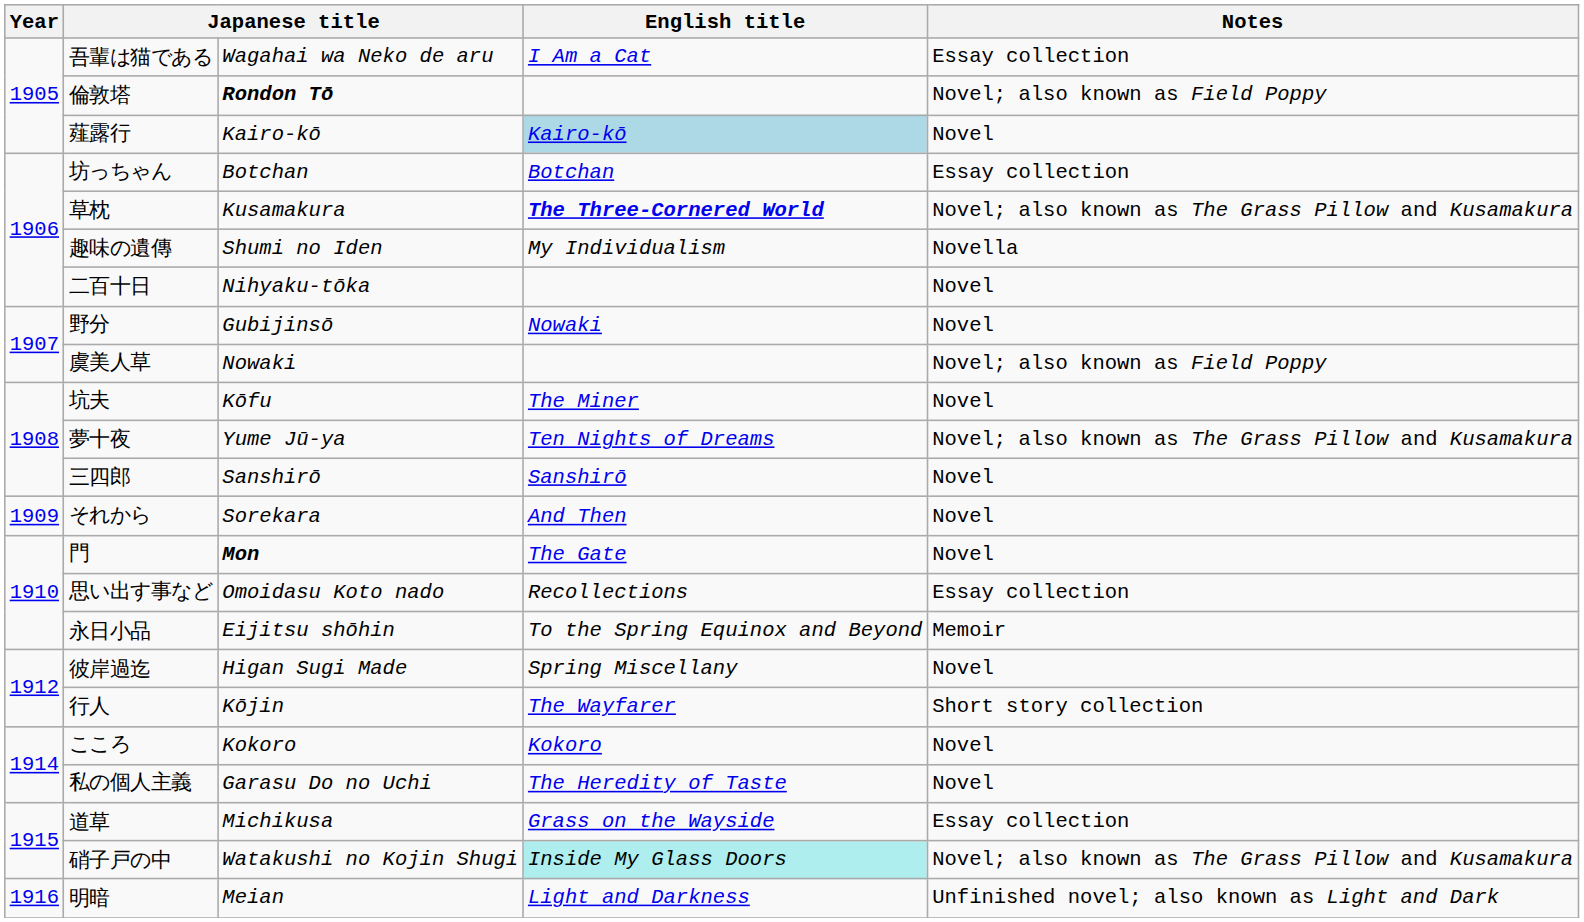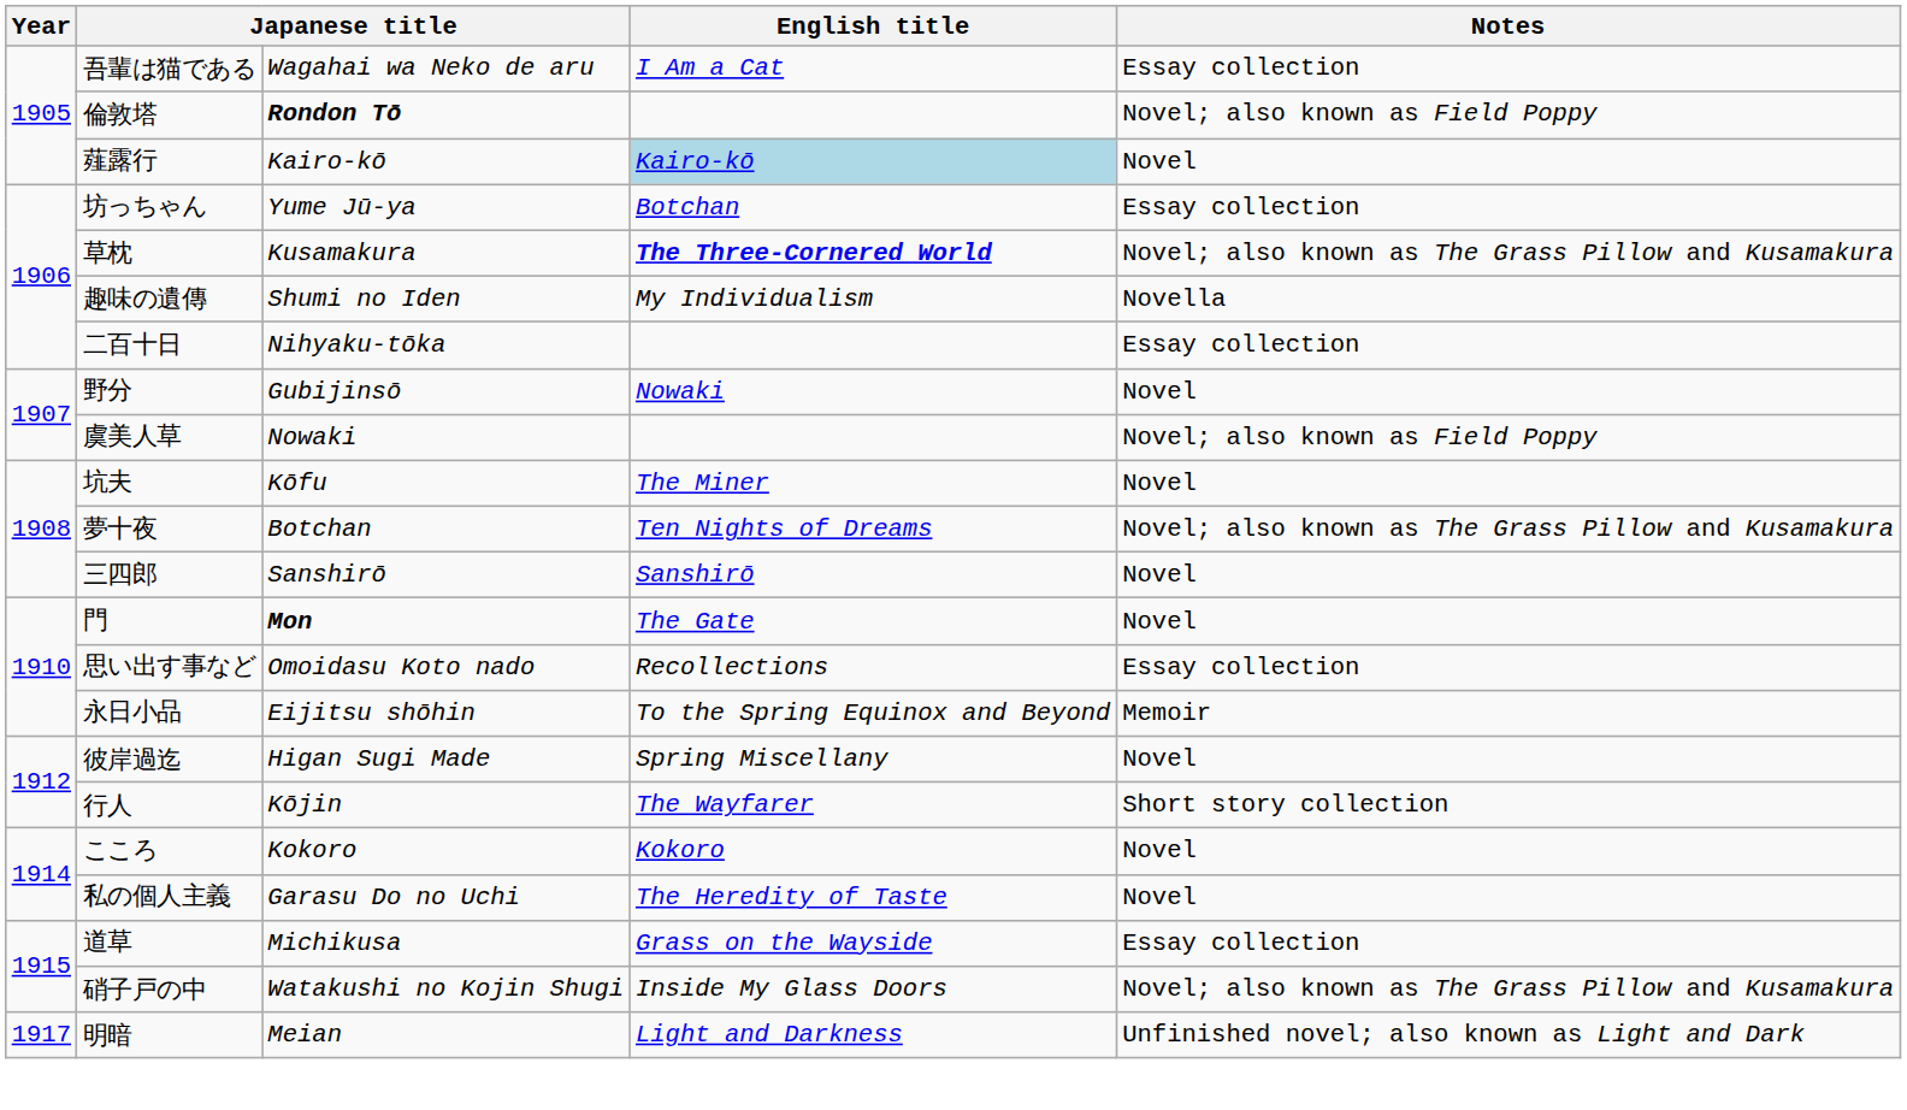坊っちゃん | column 3: Botchan -> Yume Jū-ya
二百十日 | Notes: Novel -> Essay collection
夢十夜 | column 3: Yume Jū-ya -> Botchan
- row: 1909 | それから | Sorekara | And Then | Novel
硝子戸の中 | English title: paleturquoise background -> no background
明暗 | Year: 1916 -> 1917
